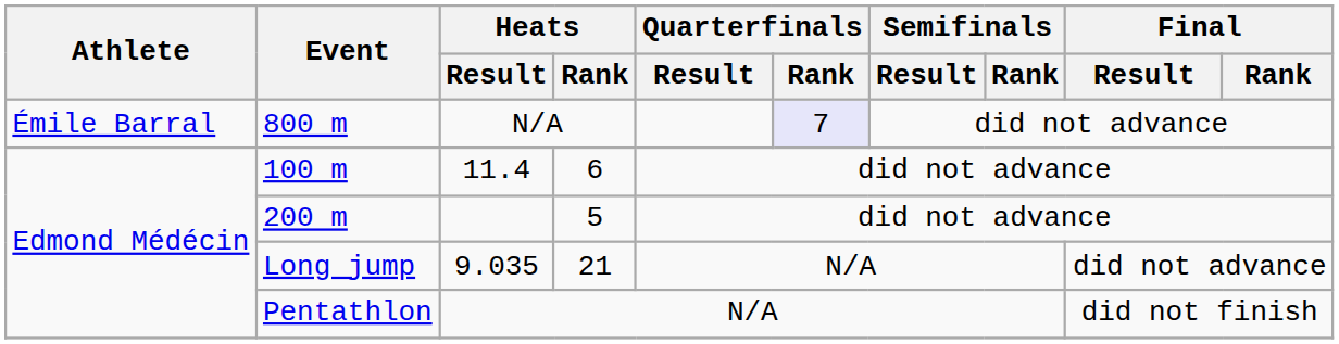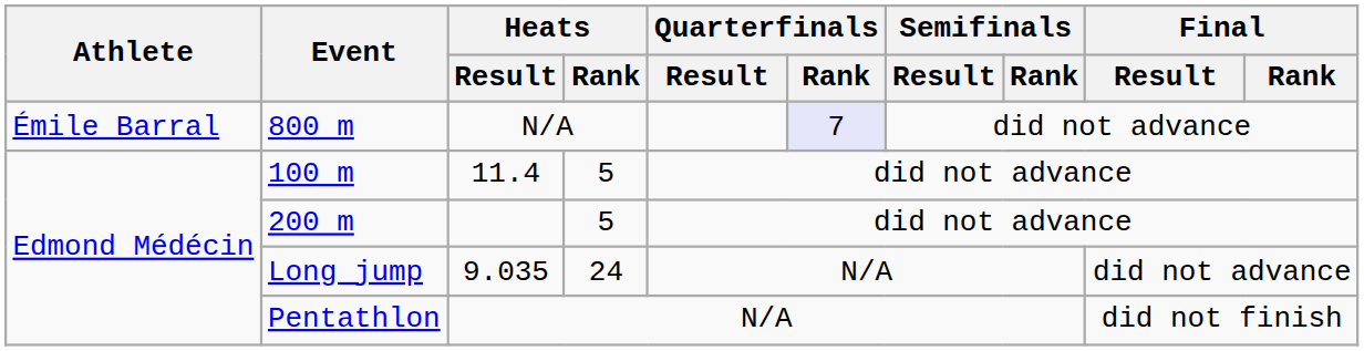100 m | Heats / Rank: 6 -> 5
Long jump | Heats / Rank: 21 -> 24
